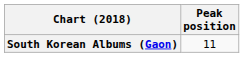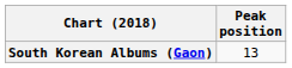South Korean Albums (Gaon) | Peak position: 11 -> 13
